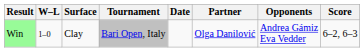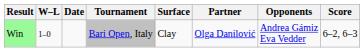columns swapped: Date <-> Surface
